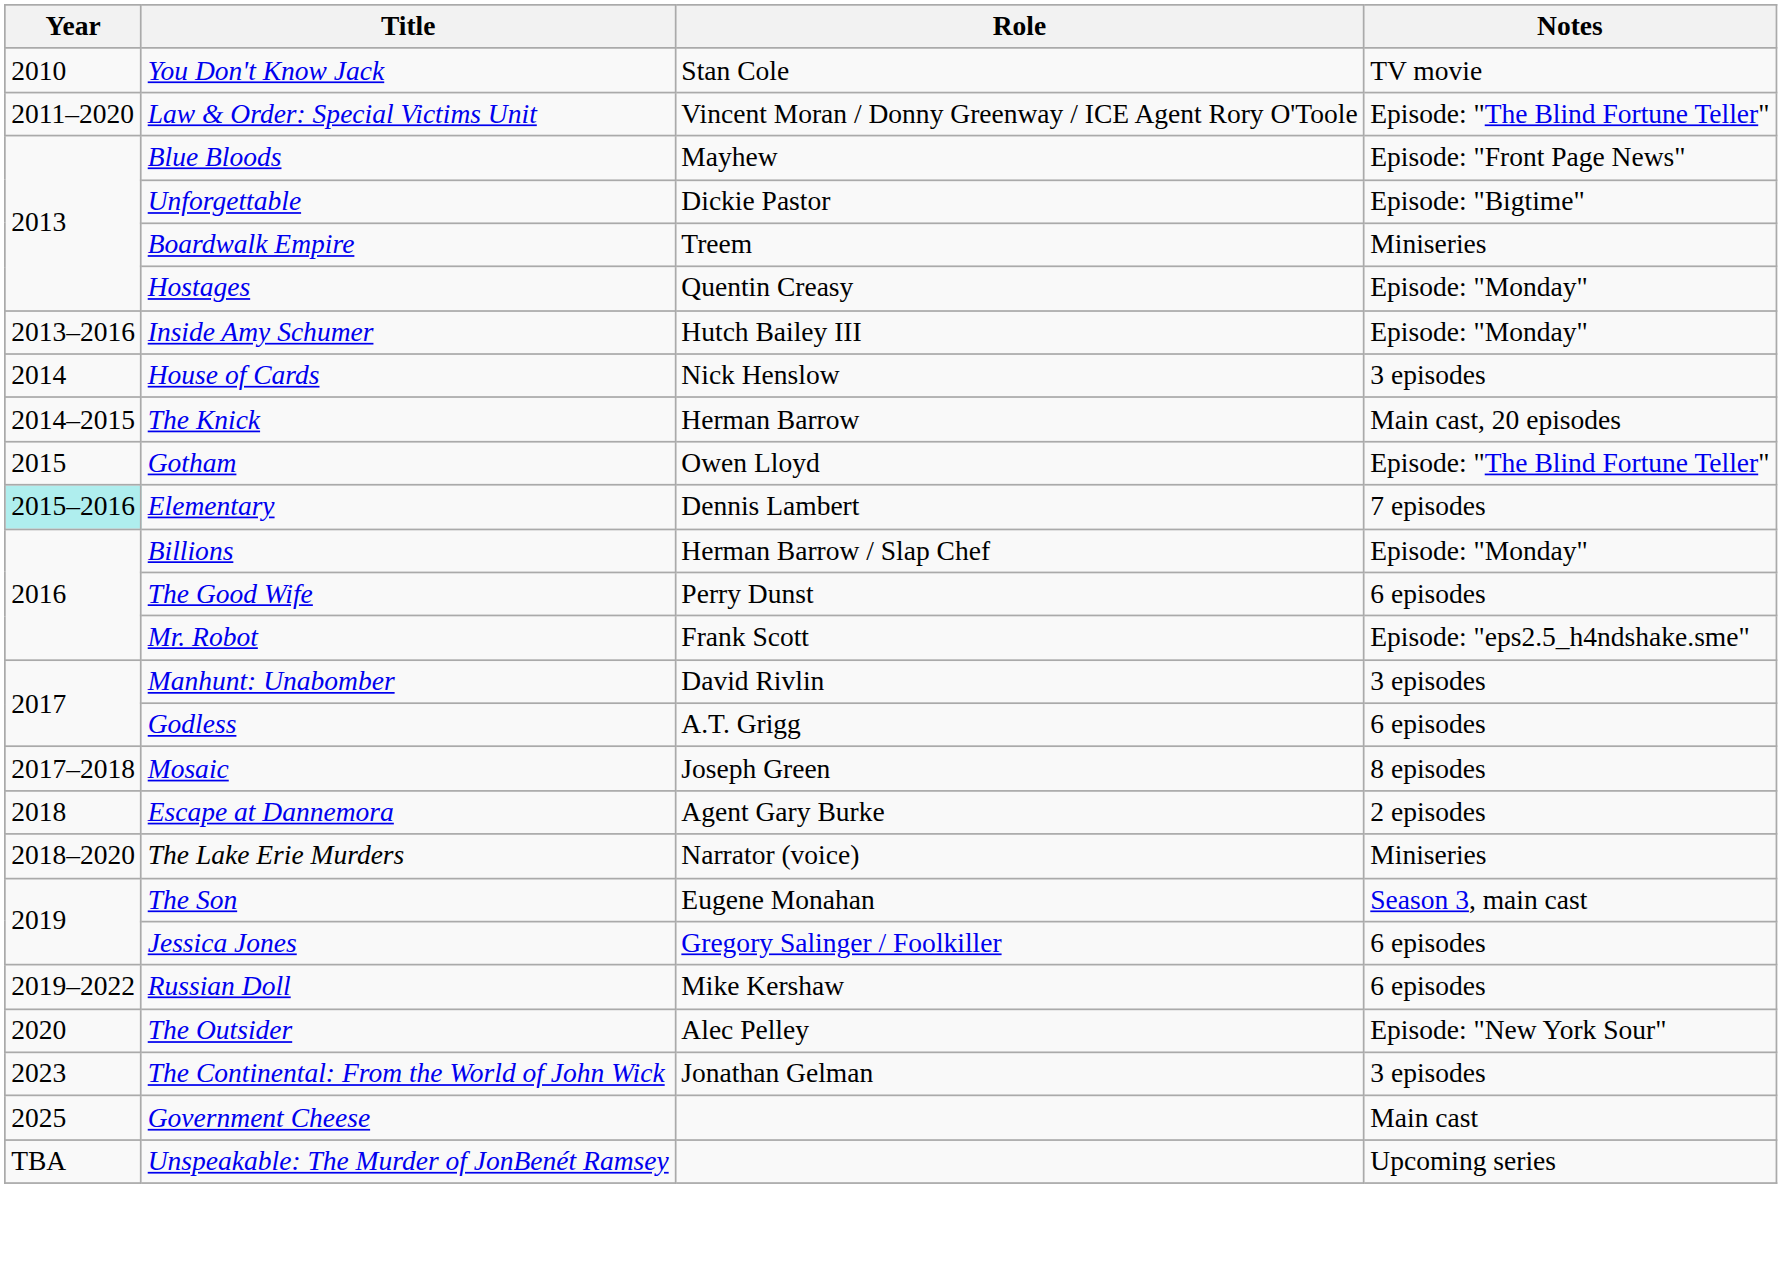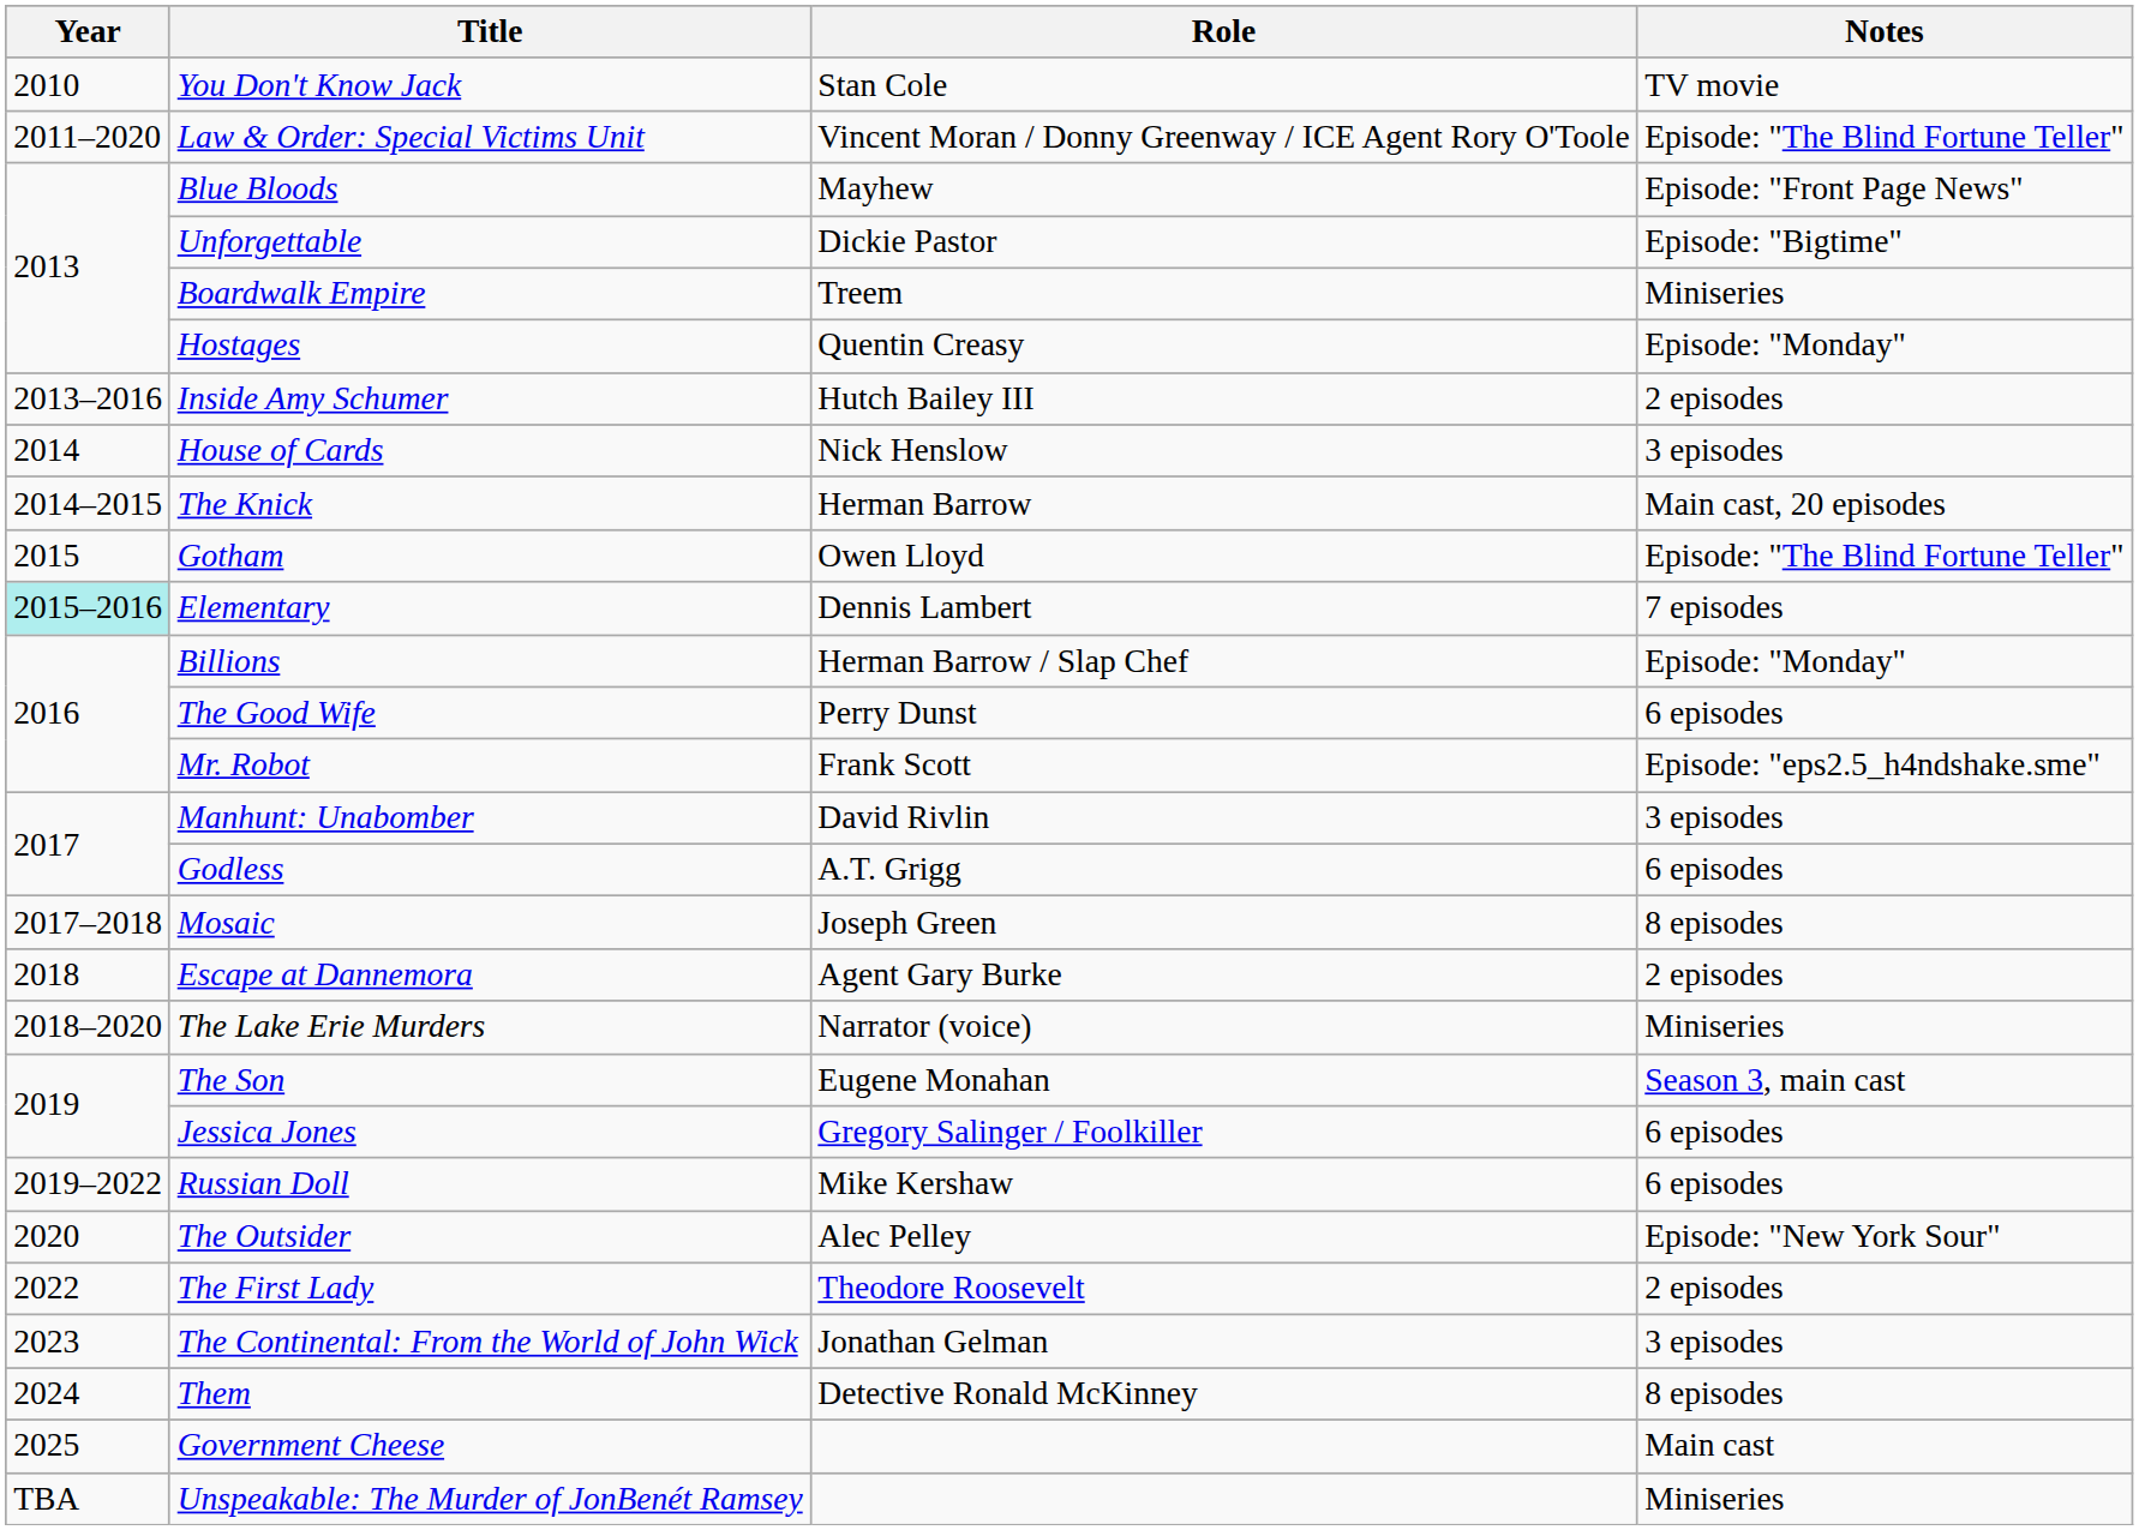Inside Amy Schumer | Notes: Episode: "Monday" -> 2 episodes
+ row: 2022 | The First Lady | Theodore Roosevelt | 2 episodes
+ row: 2024 | Them | Detective Ronald McKinney | 8 episodes
Unspeakable: The Murder of JonBenét Ramsey | Notes: Upcoming series -> Miniseries
